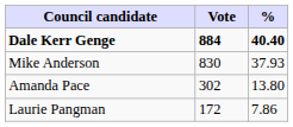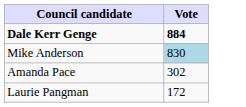- column: % | 40.40 | 37.93 | 13.80 | 7.86
Mike Anderson | Vote: no background -> lightblue background
